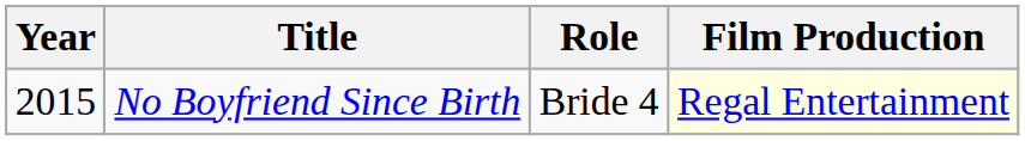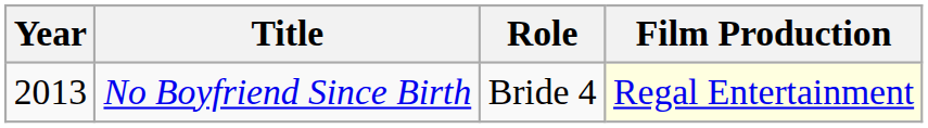No Boyfriend Since Birth | Year: 2015 -> 2013
